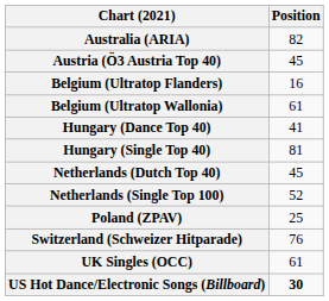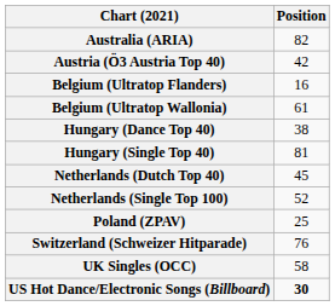Austria (Ö3 Austria Top 40) | Position: 45 -> 42
Hungary (Dance Top 40) | Position: 41 -> 38
UK Singles (OCC) | Position: 61 -> 58
